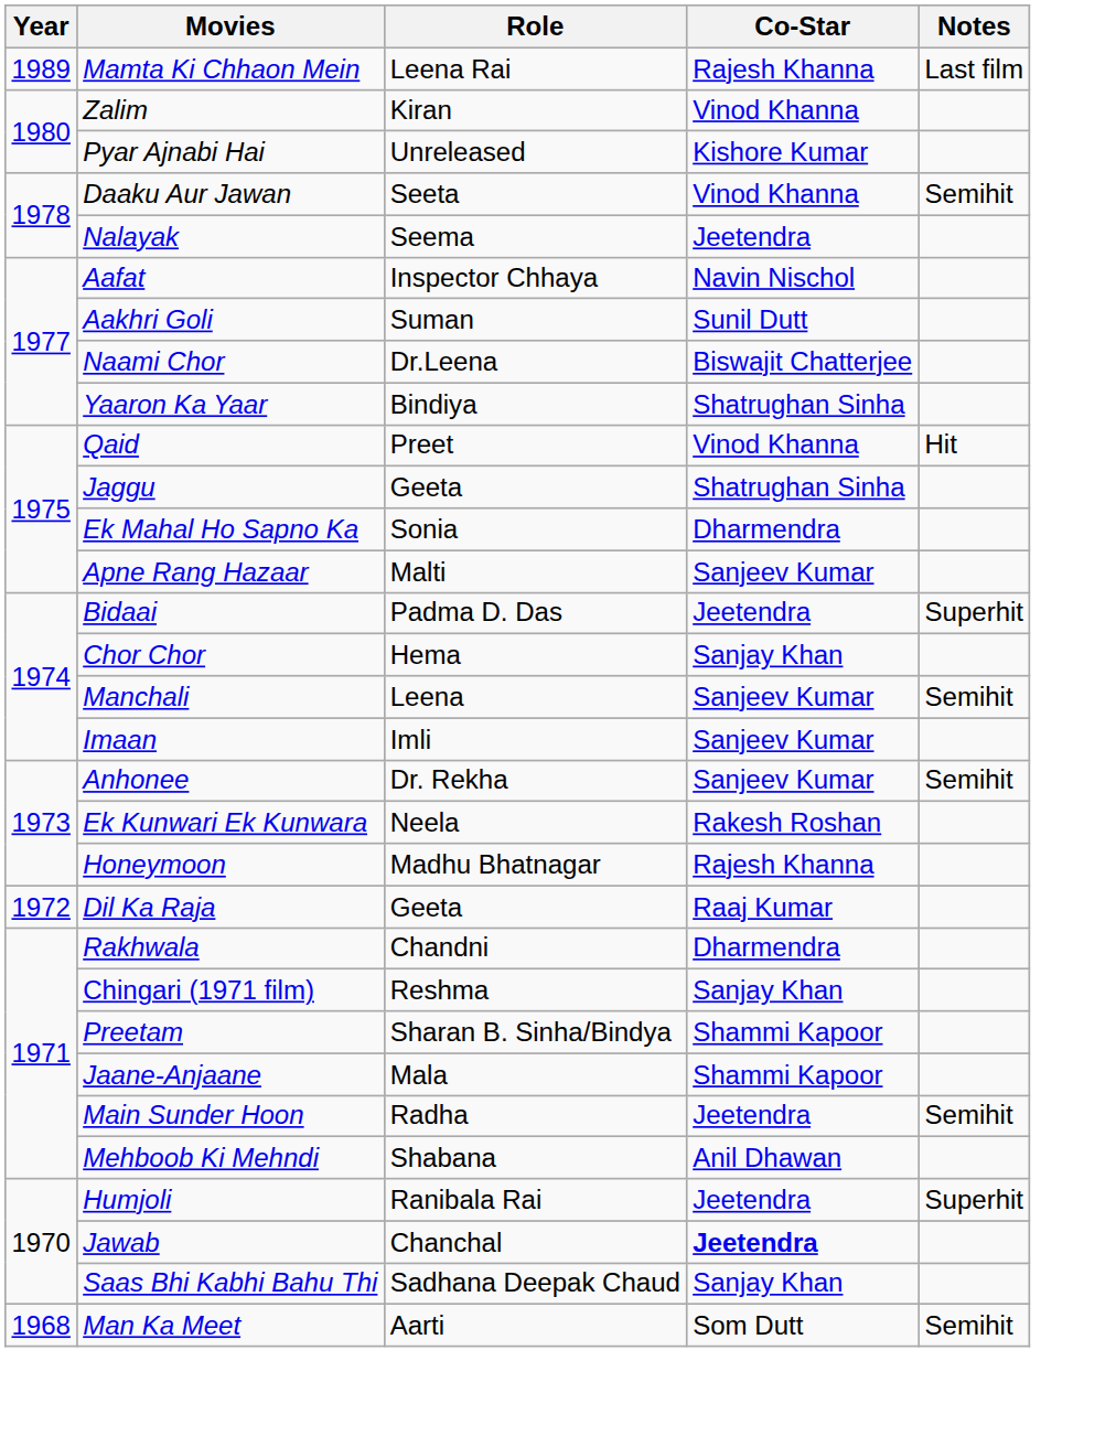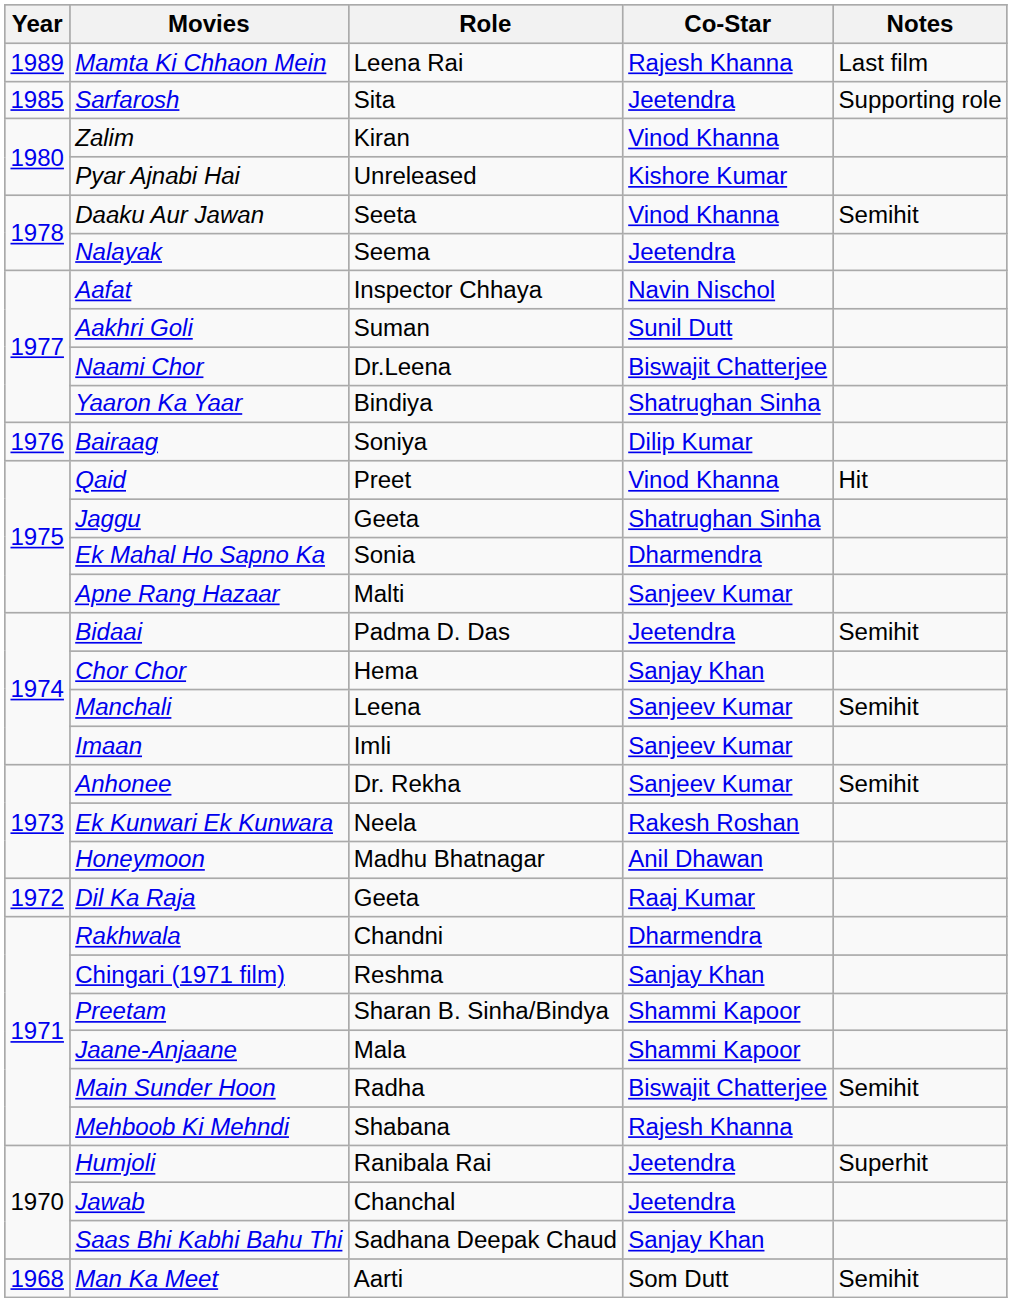+ row: 1985 | Sarfarosh | Sita | Jeetendra | Supporting role
+ row: 1976 | Bairaag | Soniya | Dilip Kumar
Bidaai | Notes: Superhit -> Semihit
Honeymoon | Co-Star: Rajesh Khanna -> Anil Dhawan
Main Sunder Hoon | Co-Star: Jeetendra -> Biswajit Chatterjee
Mehboob Ki Mehndi | Co-Star: Anil Dhawan -> Rajesh Khanna
Jawab | Co-Star: bold -> normal
